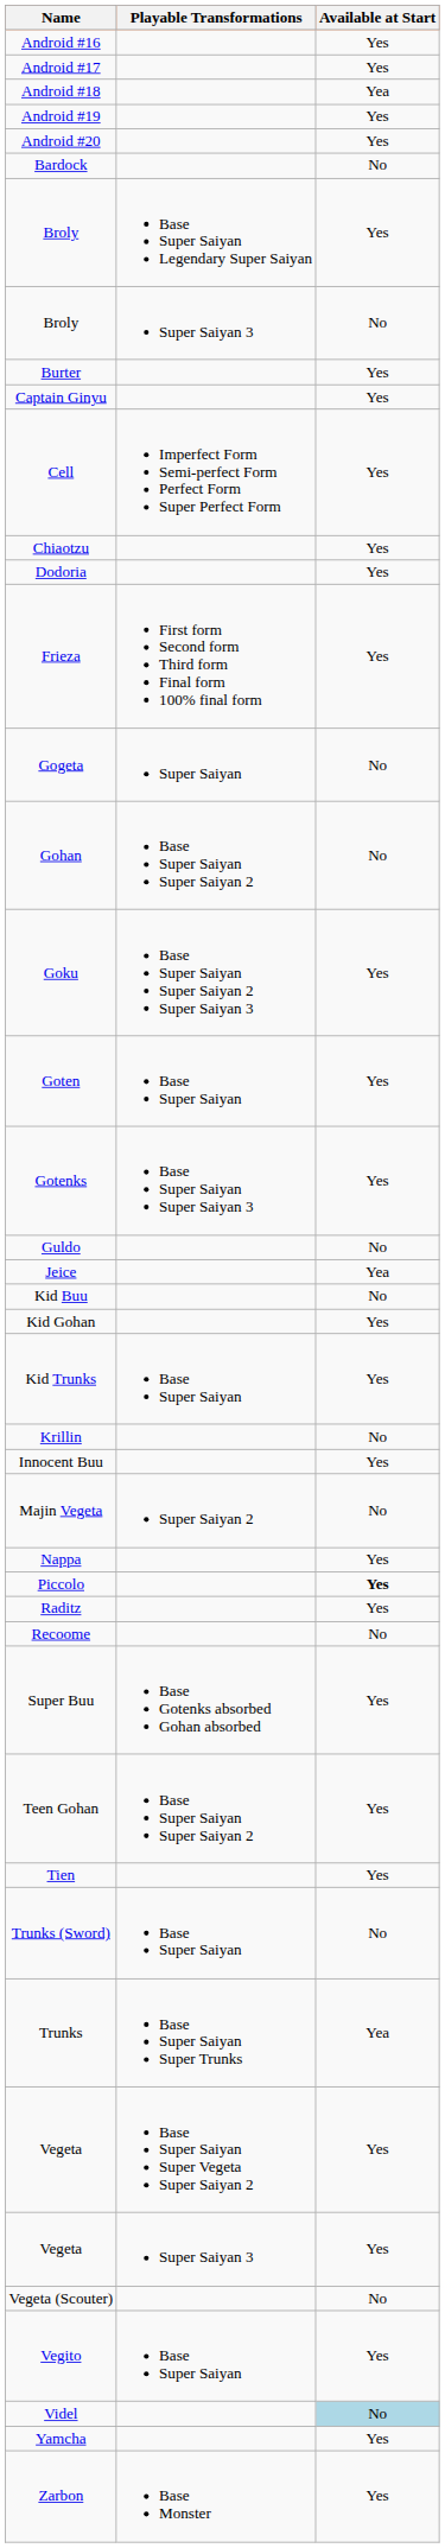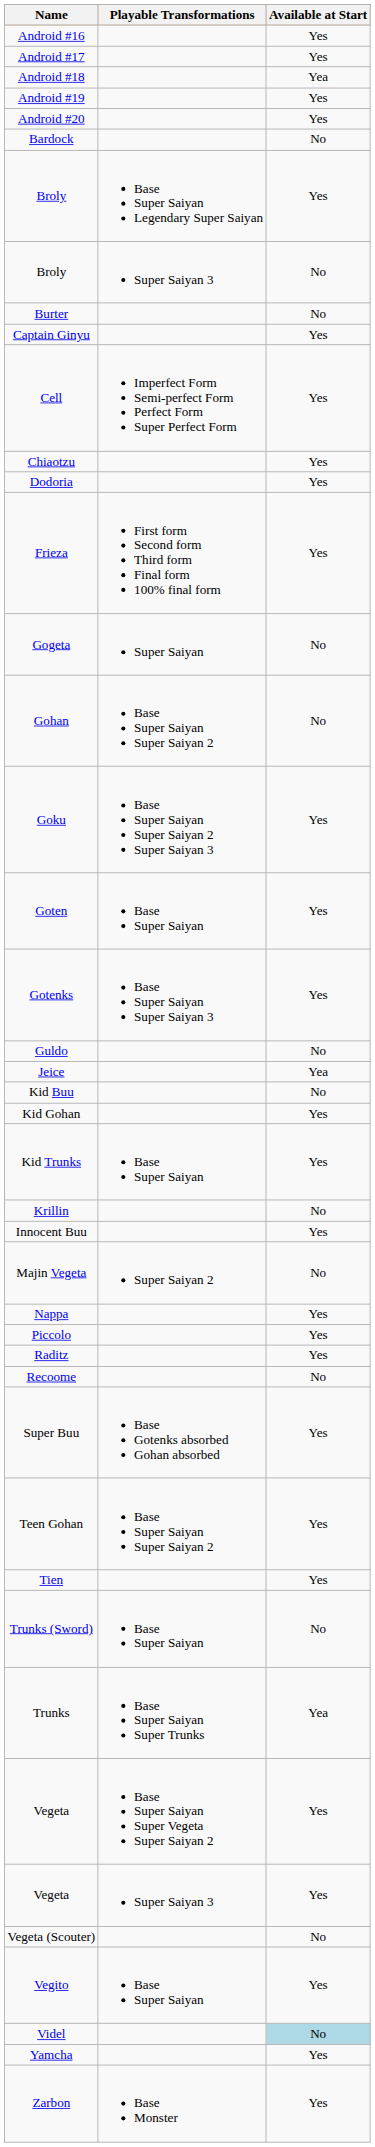Burter | Available at Start: Yes -> No
Piccolo | Available at Start: bold -> normal
